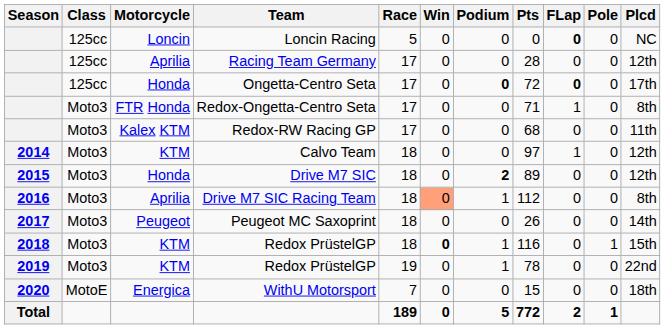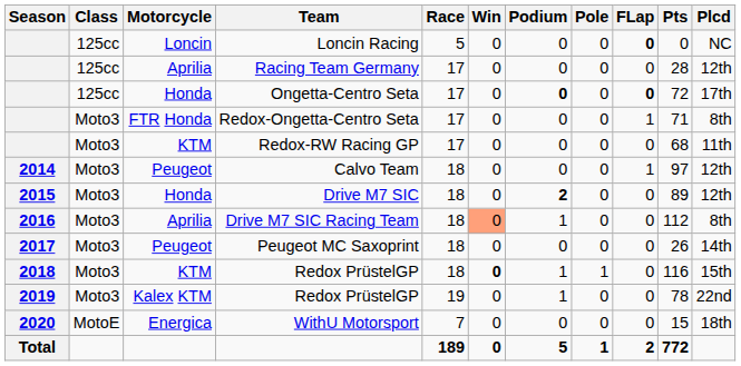columns swapped: Pole <-> Pts
Redox-RW Racing GP | Motorcycle: Kalex KTM -> KTM
Calvo Team | Motorcycle: KTM -> Peugeot
2019 / Redox PrüstelGP | Motorcycle: KTM -> Kalex KTM
